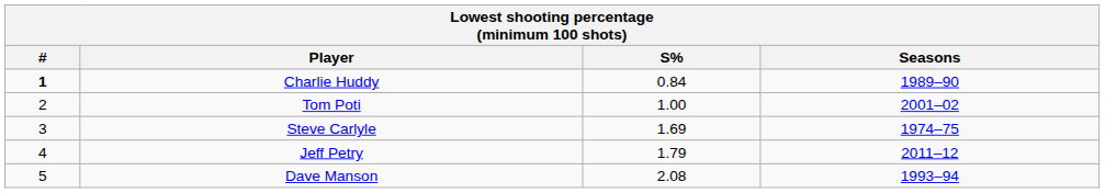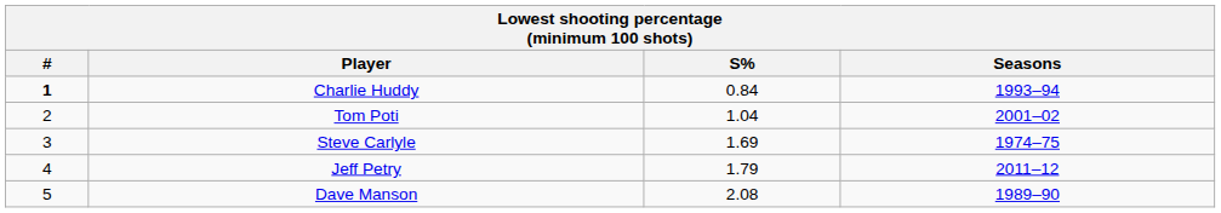Charlie Huddy | Seasons: 1989–90 -> 1993–94
Tom Poti | S%: 1.00 -> 1.04
Dave Manson | Seasons: 1993–94 -> 1989–90
